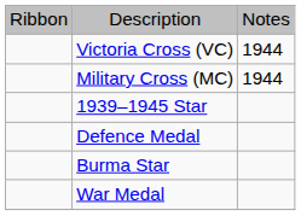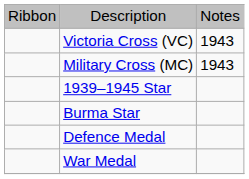Victoria Cross (VC) | column 3: 1944 -> 1943
Military Cross (MC) | column 3: 1944 -> 1943
rows swapped: Burma Star <-> Defence Medal
